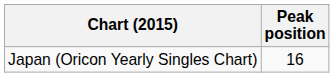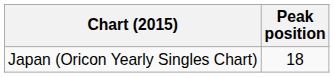Japan (Oricon Yearly Singles Chart) | Peak position: 16 -> 18
